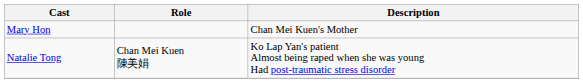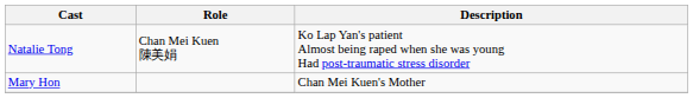rows swapped: Mary Hon <-> Natalie Tong
